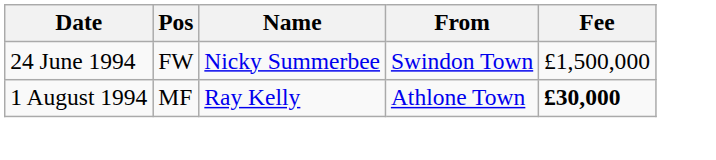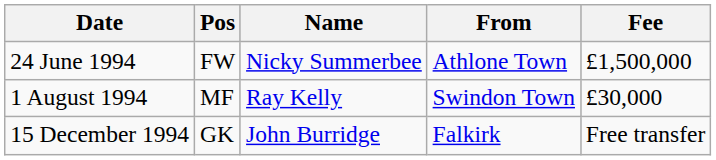24 June 1994 | From: Swindon Town -> Athlone Town
1 August 1994 | From: Athlone Town -> Swindon Town
1 August 1994 | Fee: bold -> normal
+ row: 15 December 1994 | GK | John Burridge | Falkirk | Free transfer
